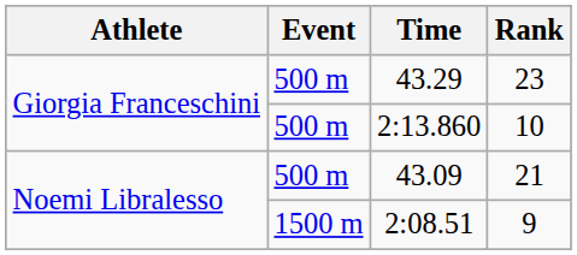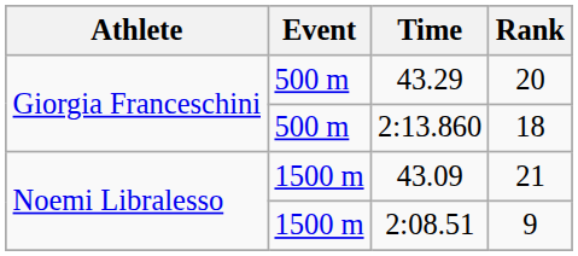43.29 | Rank: 23 -> 20
2:13.860 | Rank: 10 -> 18
43.09 | Event: 500 m -> 1500 m
